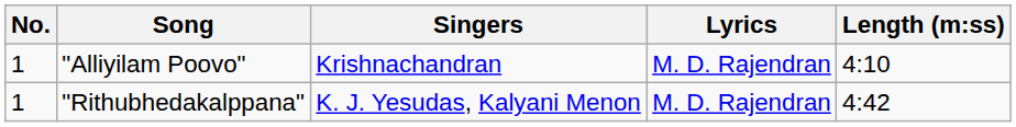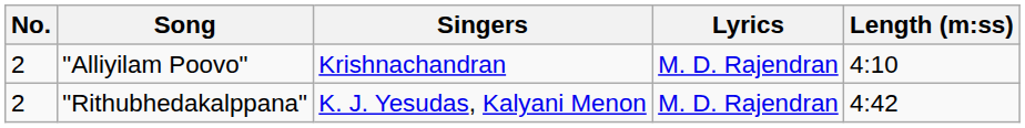"Alliyilam Poovo" | No.: 1 -> 2
"Rithubhedakalppana" | No.: 1 -> 2
